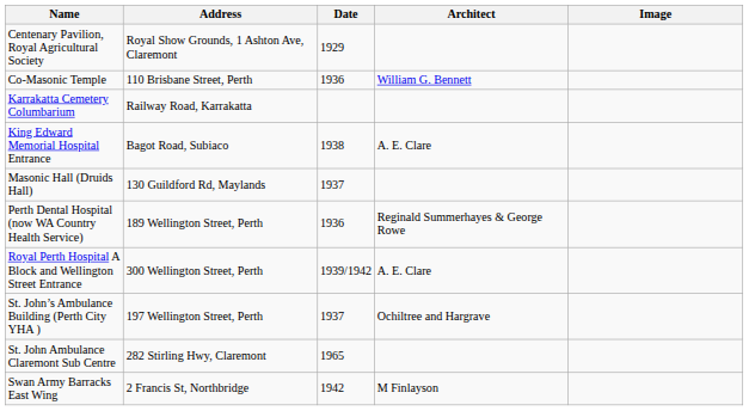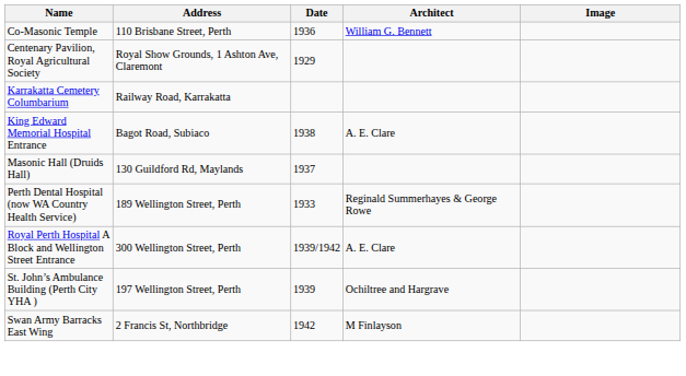rows swapped: Centenary Pavilion, Royal Agricultural Society <-> Co-Masonic Temple
Perth Dental Hospital (now WA Country Health Service) | Date: 1936 -> 1933
St. John’s Ambulance Building (Perth City YHA ) | Date: 1937 -> 1939
- row: St. John Ambulance Claremont Sub Centre | 282 Stirling Hwy, Claremont | 1965
